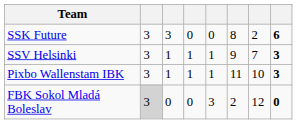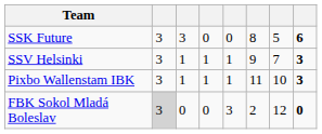SSK Future | column 7: 2 -> 5
